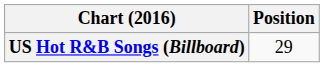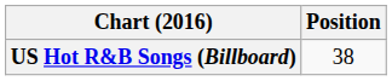US Hot R&B Songs (Billboard) | Position: 29 -> 38
